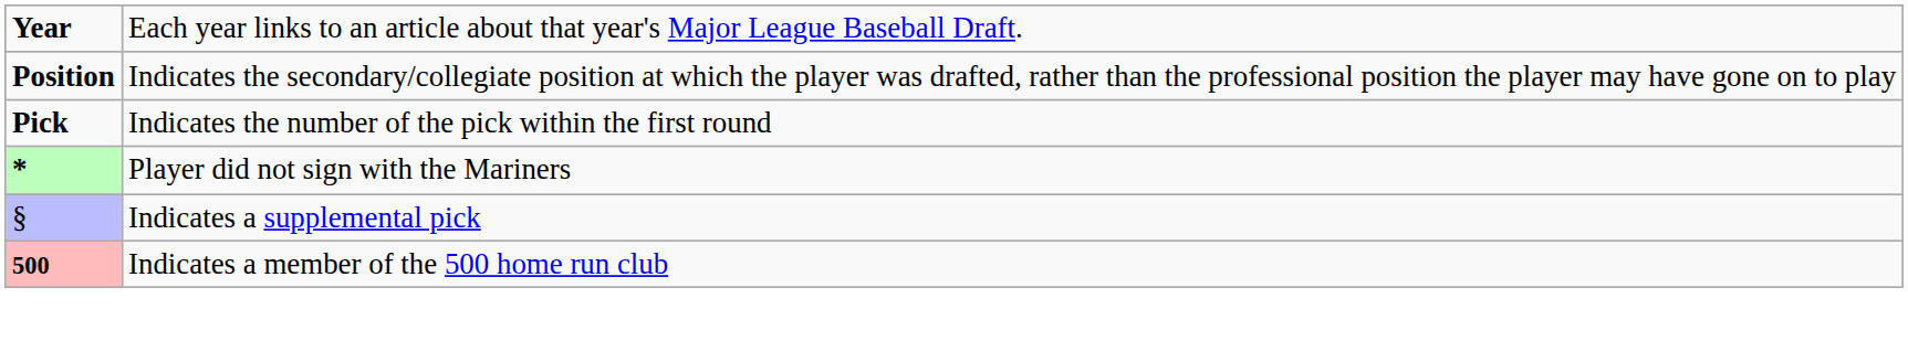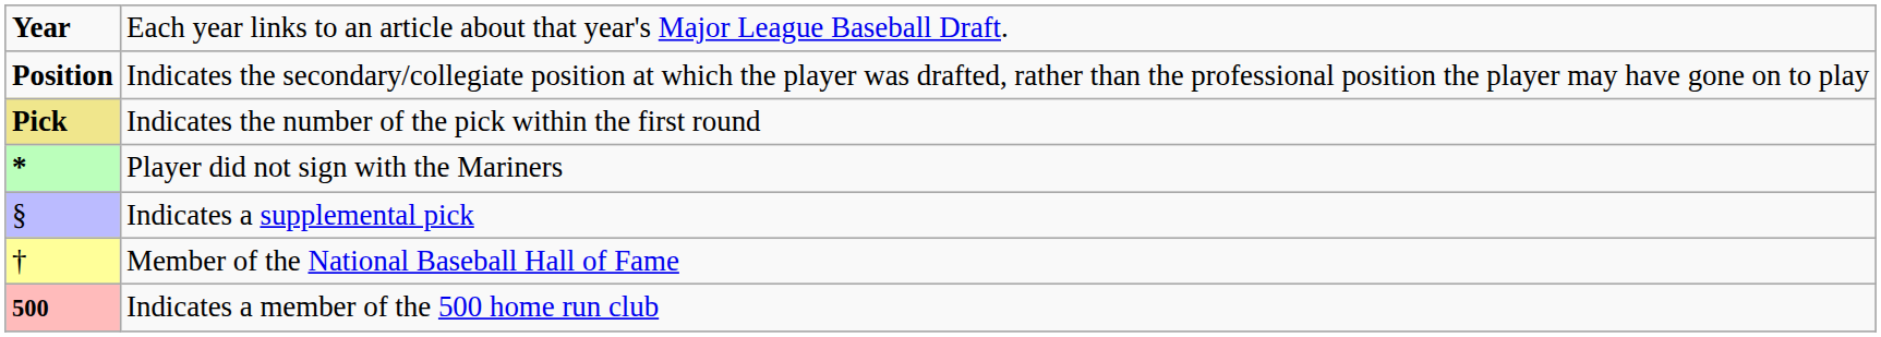Indicates the number of the pick within the first round | column 1: no background -> khaki background
+ row: † | Member of the National Baseball Hall of Fame
